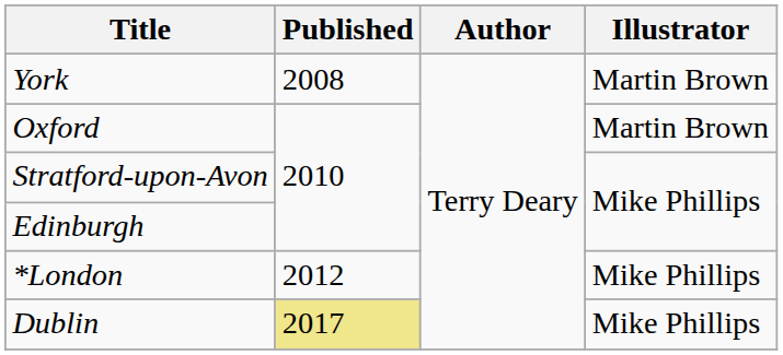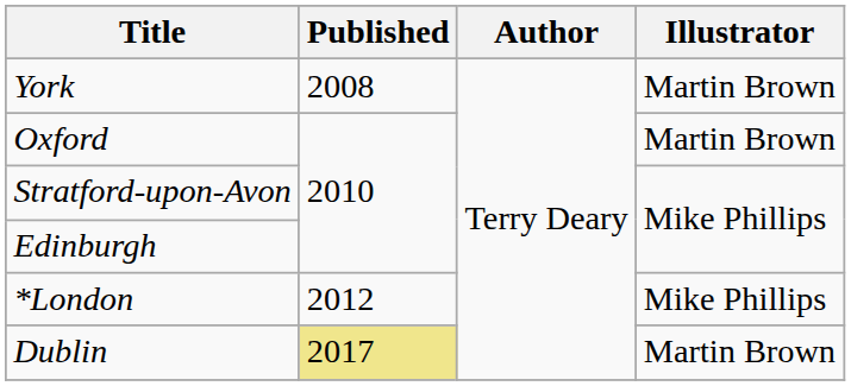Dublin | Illustrator: Mike Phillips -> Martin Brown
